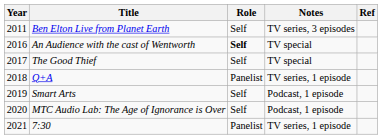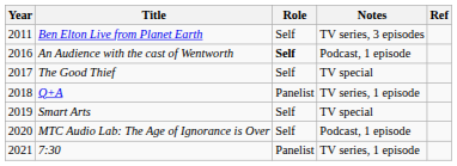An Audience with the cast of Wentworth | Notes: TV special -> Podcast, 1 episode
Smart Arts | Notes: Podcast, 1 episode -> TV special
